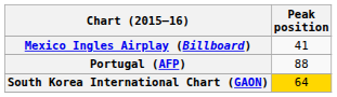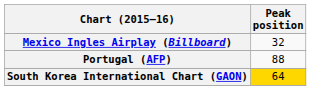Mexico Ingles Airplay (Billboard) | Peak position: 41 -> 32
